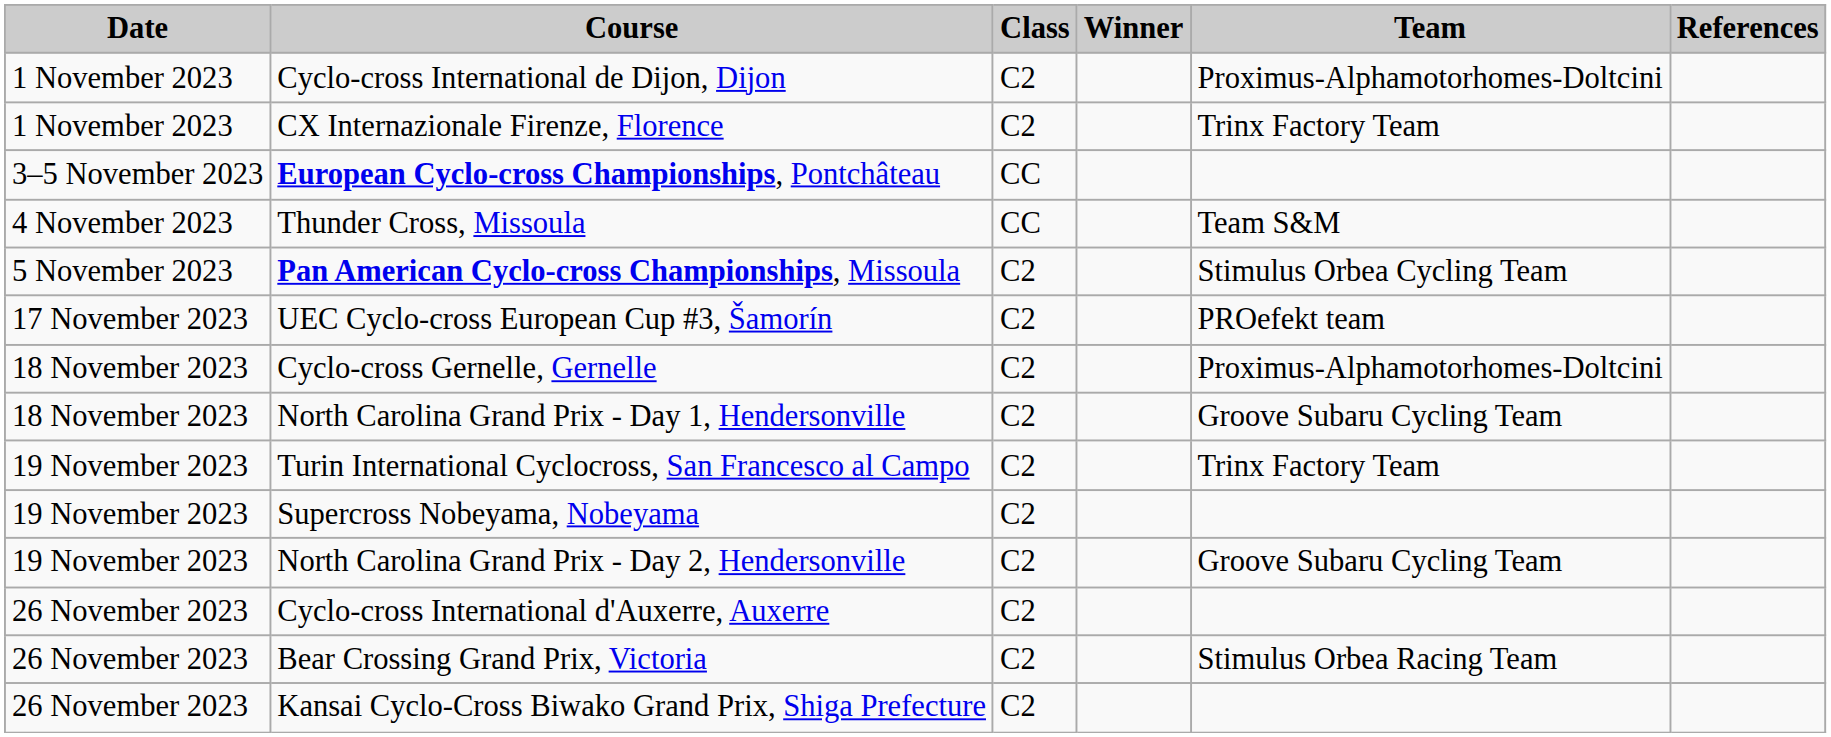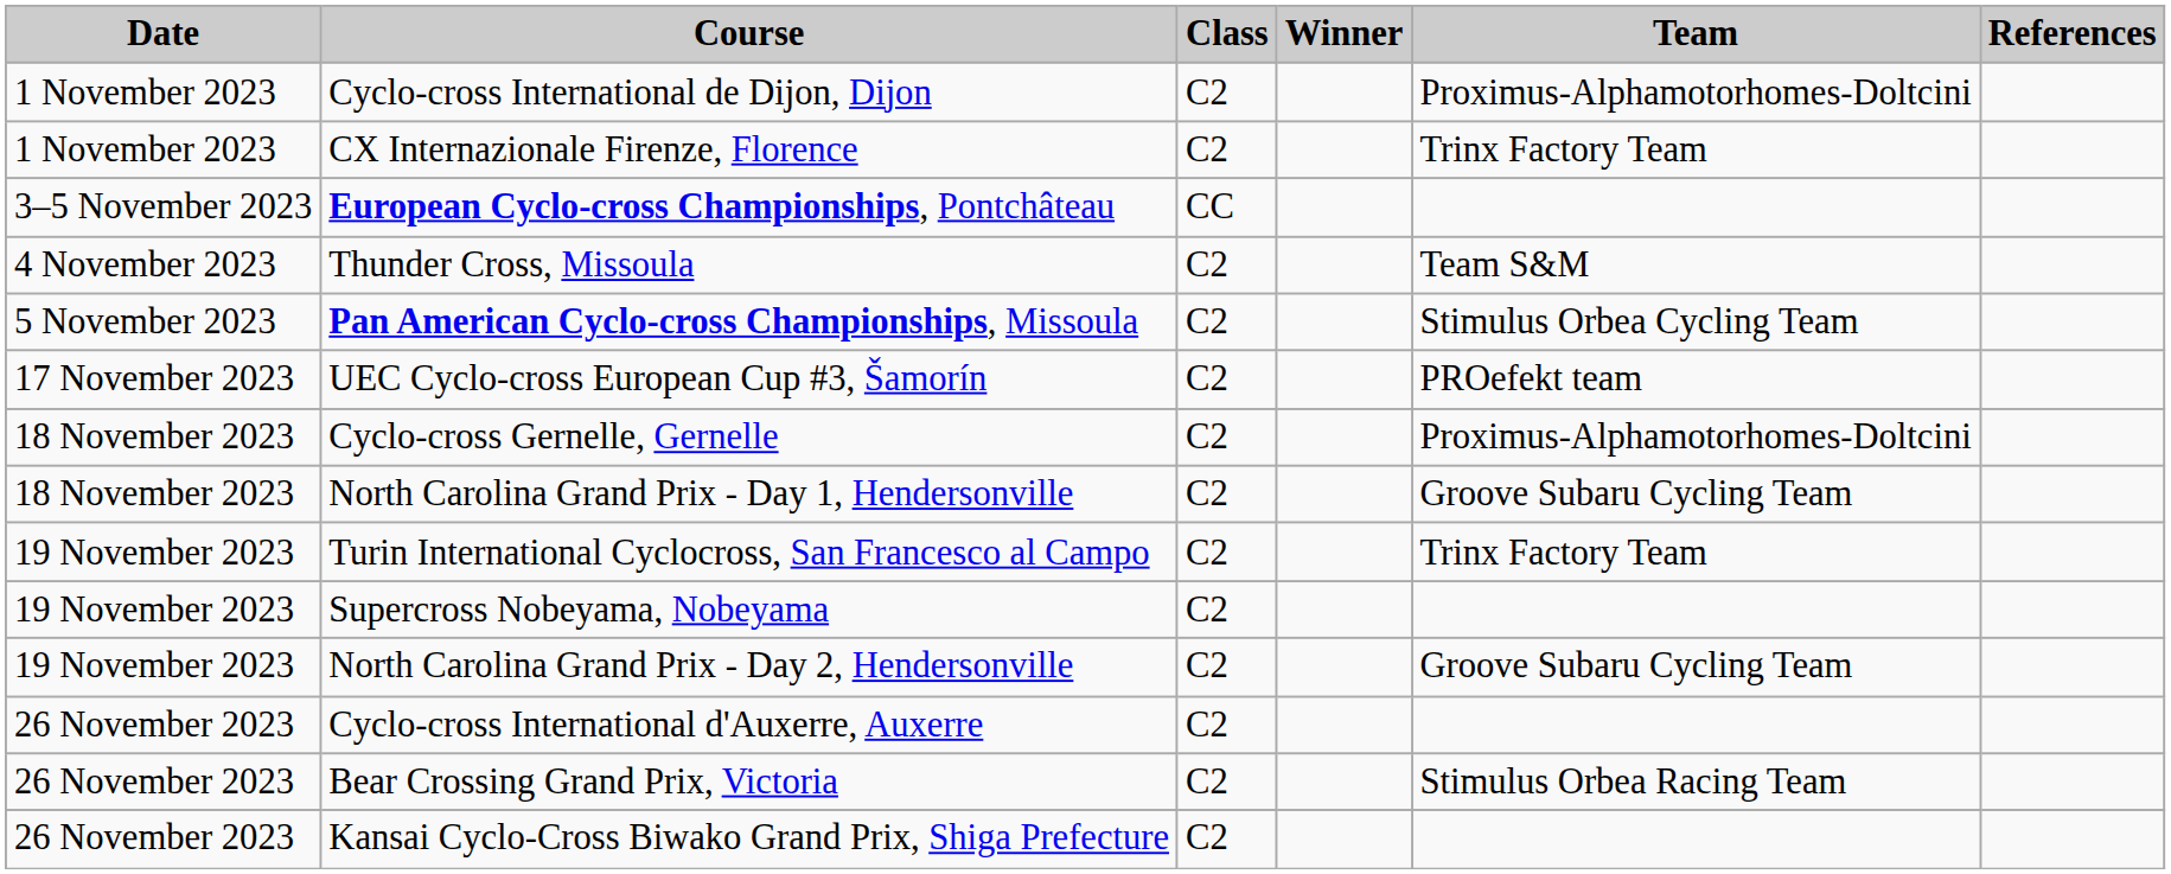Thunder Cross, Missoula | Class: CC -> C2
